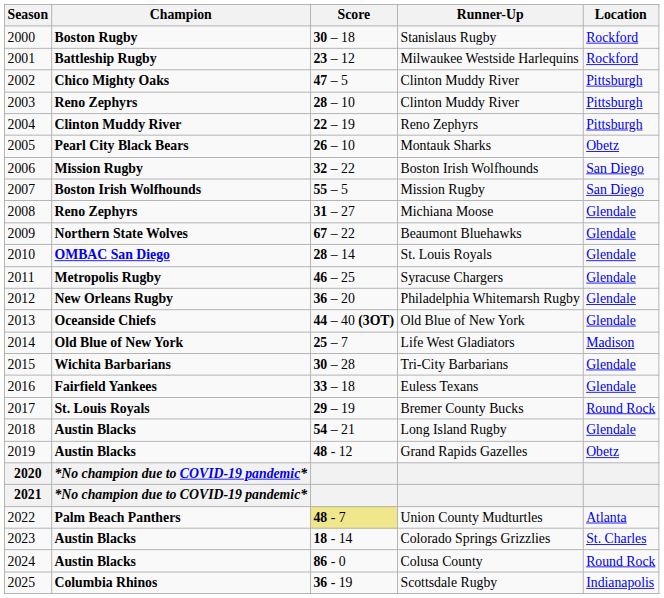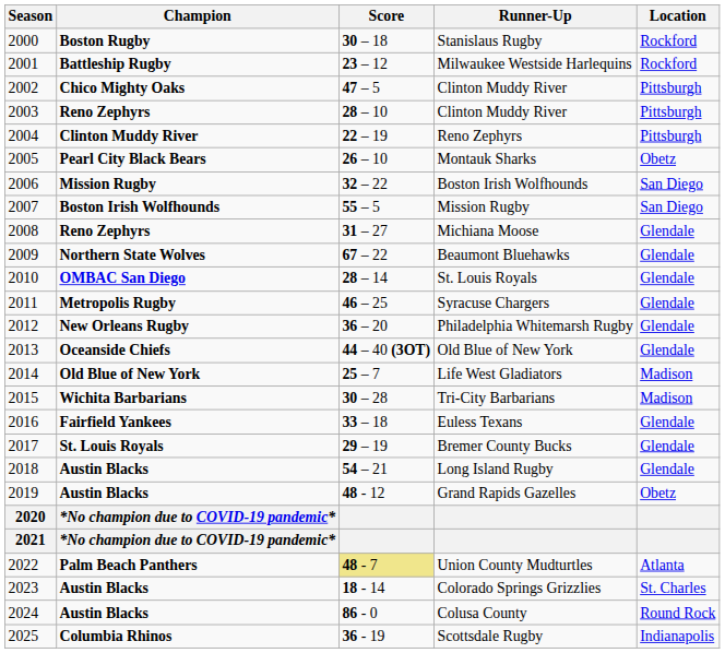Tri-City Barbarians | Location: Glendale -> Madison
Bremer County Bucks | Location: Round Rock -> Glendale
